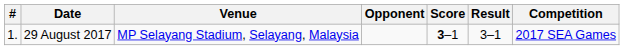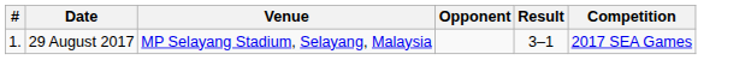- column: Score | 3–1
